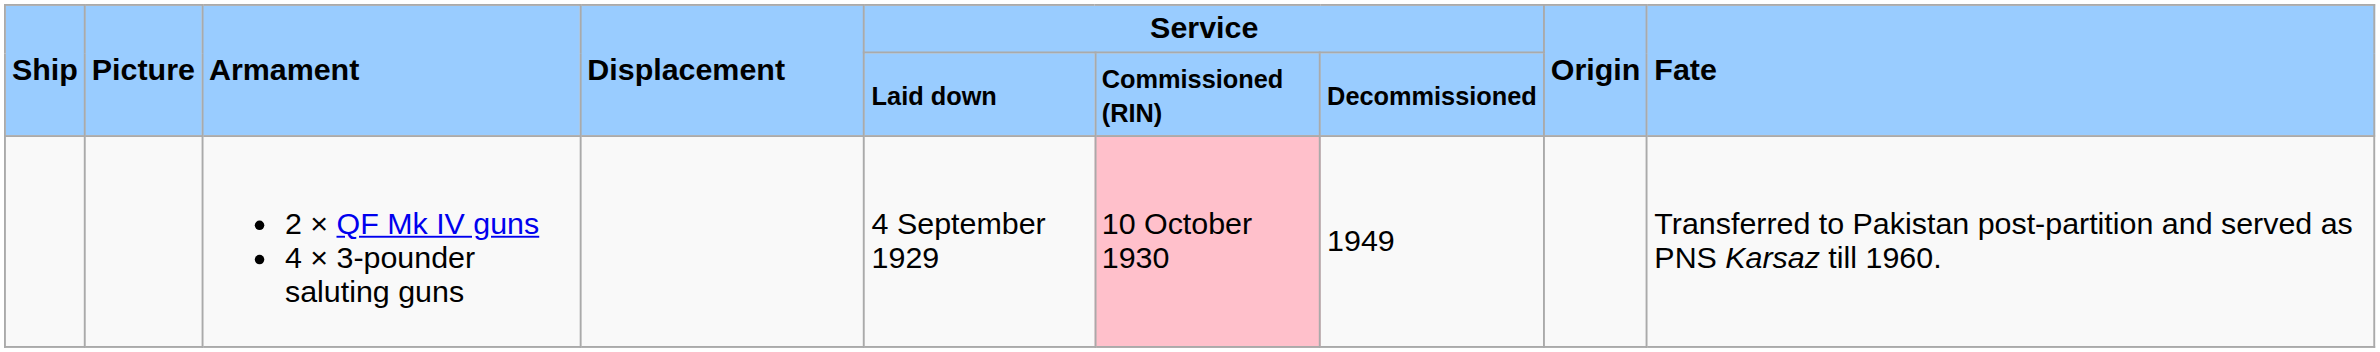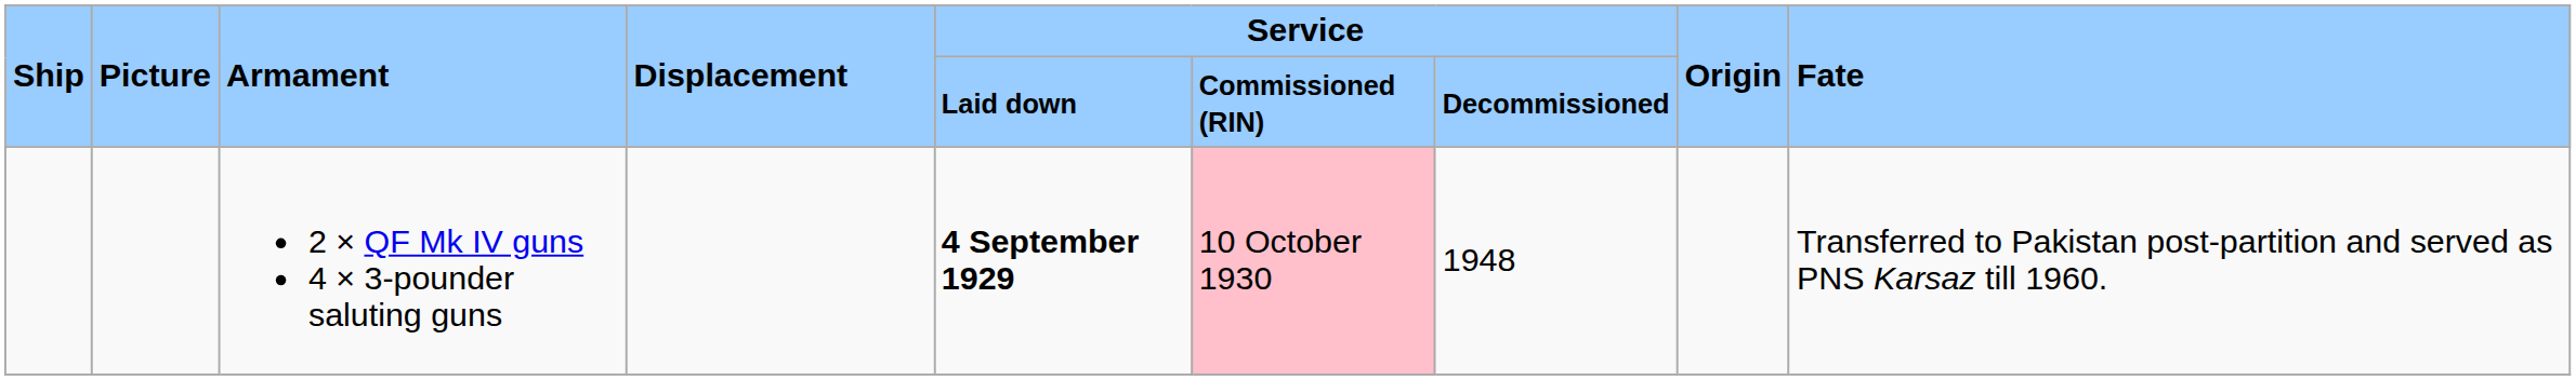2 × QF Mk IV guns 4 × 3-pounder saluting guns | Service / Laid down: normal -> bold
2 × QF Mk IV guns 4 × 3-pounder saluting guns | Service / Decommissioned: 1949 -> 1948
